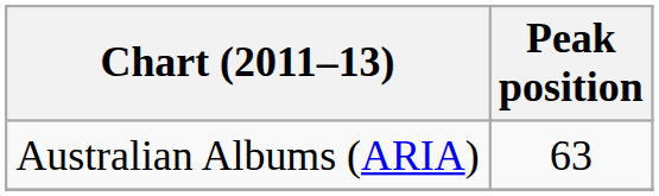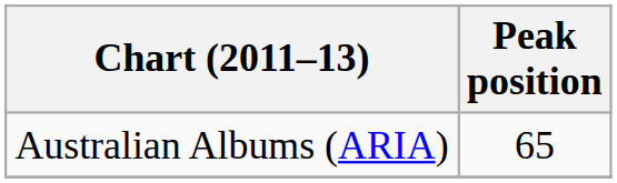Australian Albums (ARIA) | Peak position: 63 -> 65
